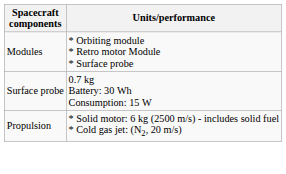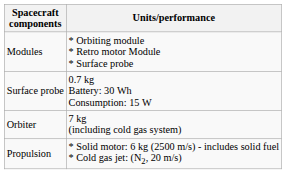+ row: Orbiter | 7 kg (including cold gas system)
